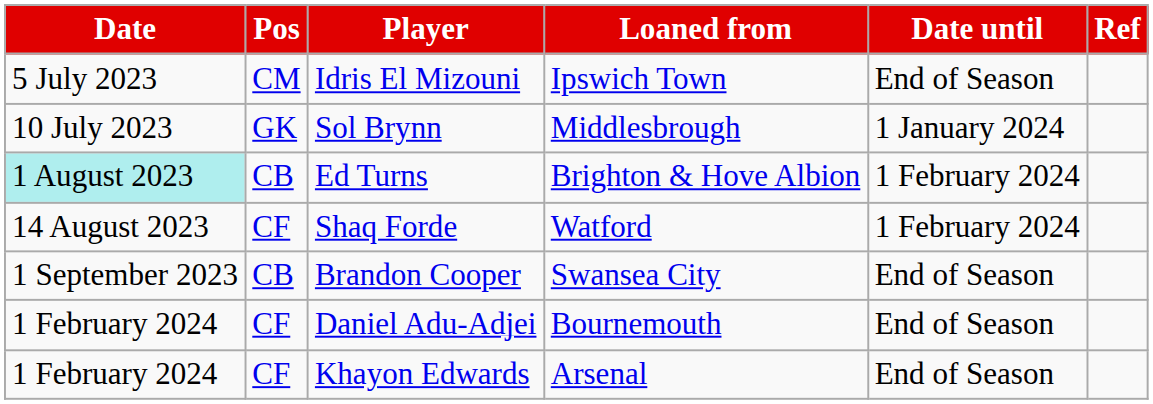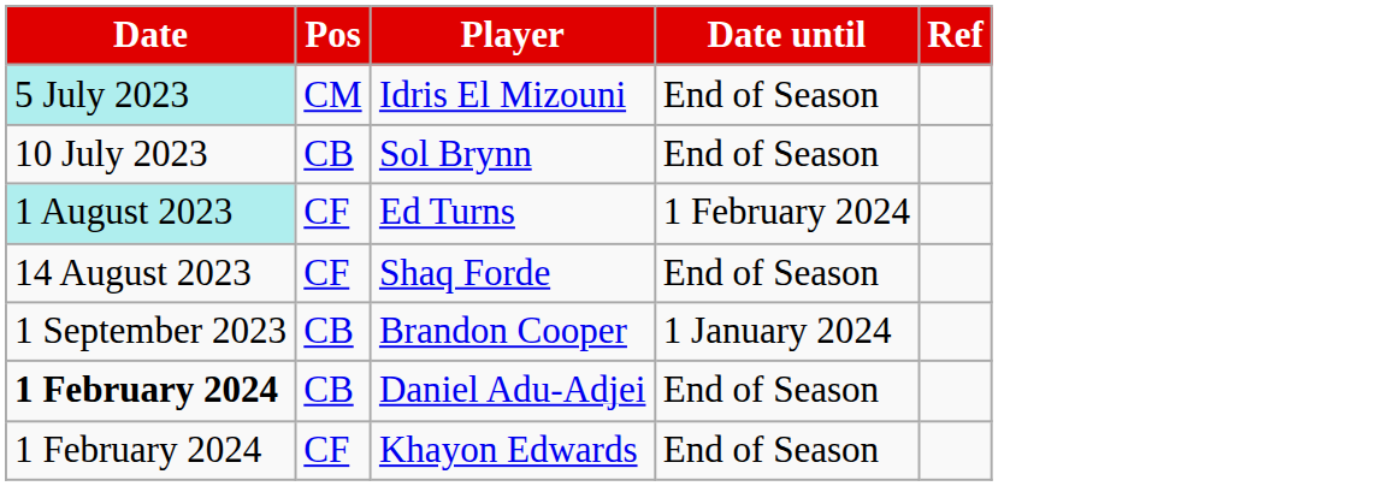- column: Loaned from | Ipswich Town | Middlesbrough | Brighton & Hove Albion | Watford | Swansea City | Bournemouth | Arsenal
Idris El Mizouni | Date: no background -> paleturquoise background
Sol Brynn | Pos: GK -> CB
Sol Brynn | Date until: 1 January 2024 -> End of Season
Ed Turns | Pos: CB -> CF
Shaq Forde | Date until: 1 February 2024 -> End of Season
Brandon Cooper | Date until: End of Season -> 1 January 2024
Daniel Adu-Adjei | Date: normal -> bold
Daniel Adu-Adjei | Pos: CF -> CB
